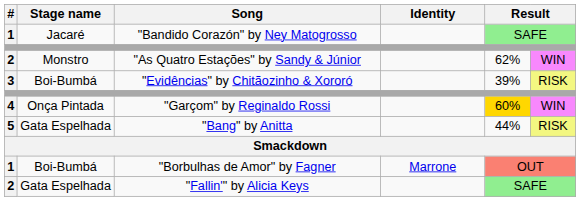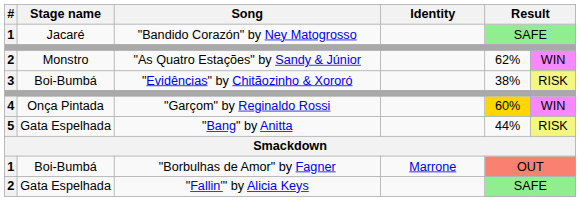"Evidências" by Chitãozinho & Xororó | column 5: 39% -> 38%
